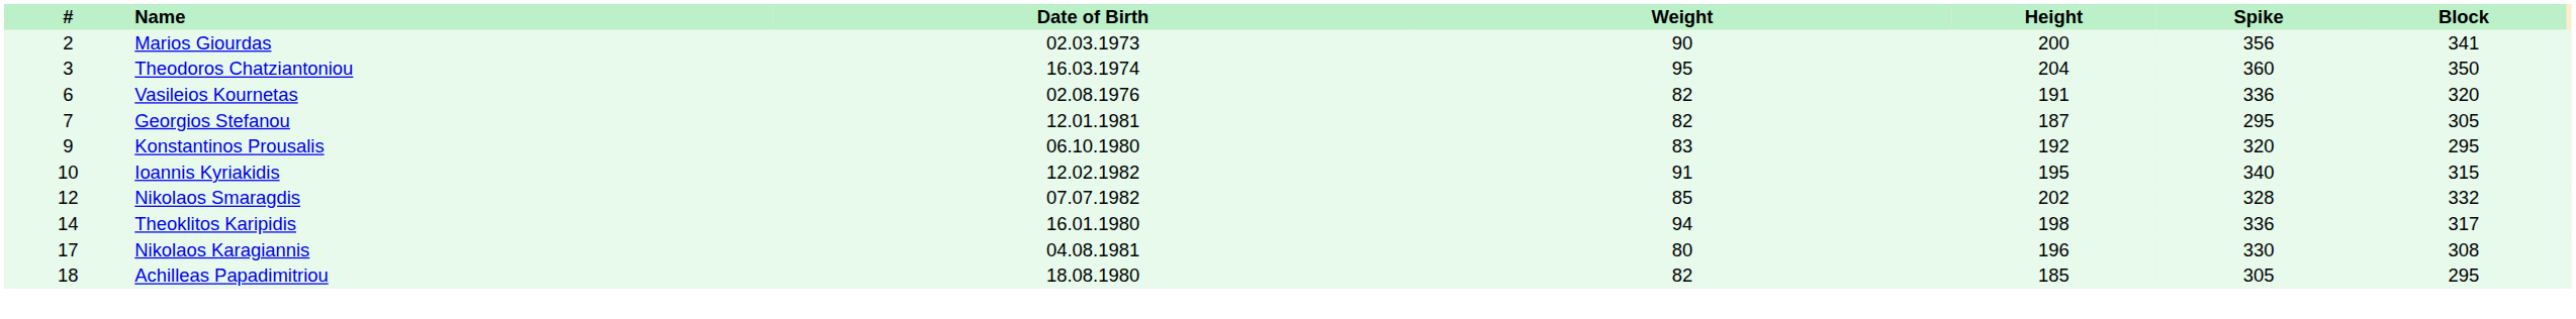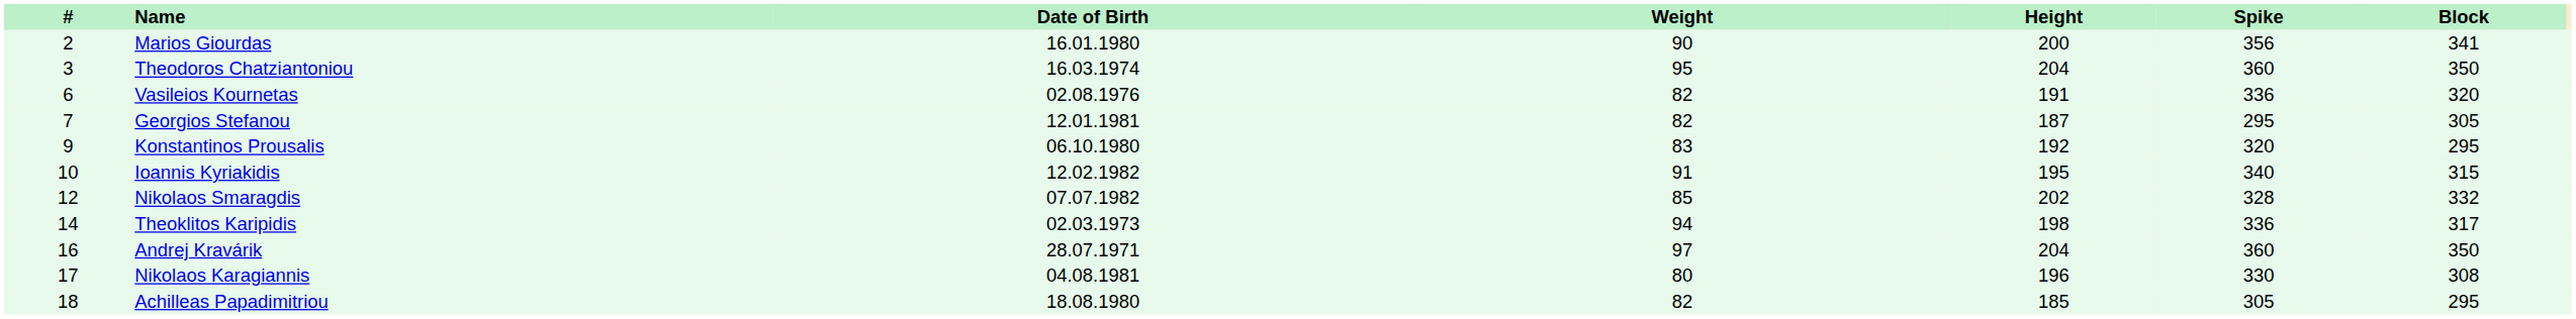Marios Giourdas | Date of Birth: 02.03.1973 -> 16.01.1980
Theoklitos Karipidis | Date of Birth: 16.01.1980 -> 02.03.1973
+ row: 16 | Andrej Kravárik | 28.07.1971 | 97 | 204 | 360 | 350
